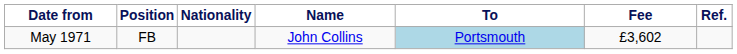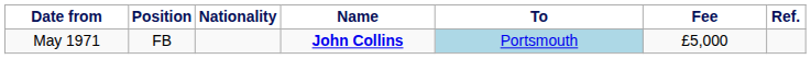May 1971 | Name: normal -> bold
May 1971 | Fee: £3,602 -> £5,000
